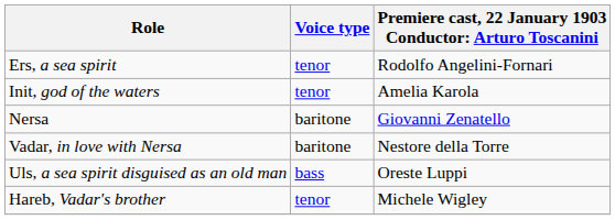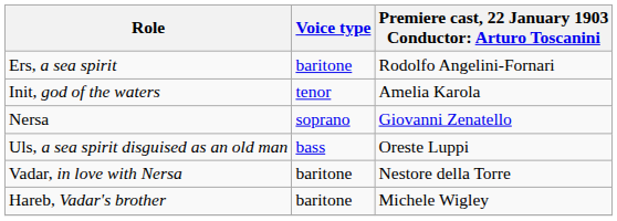Ers, a sea spirit | Voice type: tenor -> baritone
Nersa | Voice type: baritone -> soprano
rows swapped: Vadar, in love with Nersa <-> Uls, a sea spirit disguised as an old man
Hareb, Vadar's brother | Voice type: tenor -> baritone
